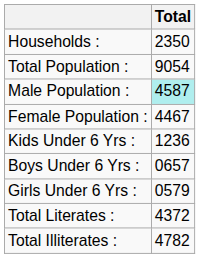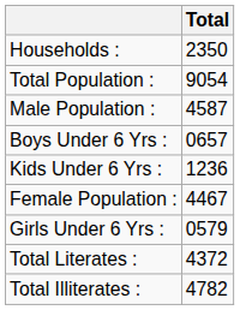Male Population : | Total: paleturquoise background -> no background
rows swapped: Female Population : <-> Boys Under 6 Yrs :
